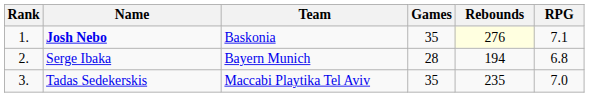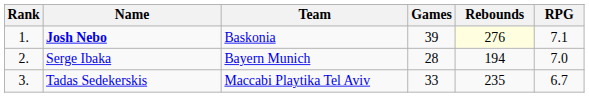Josh Nebo | Games: 35 -> 39
Serge Ibaka | RPG: 6.8 -> 7.0
Tadas Sedekerskis | Games: 35 -> 33
Tadas Sedekerskis | RPG: 7.0 -> 6.7
